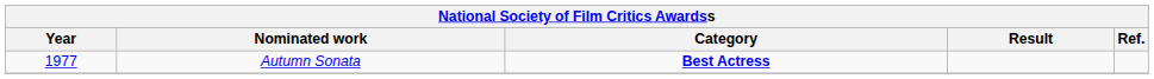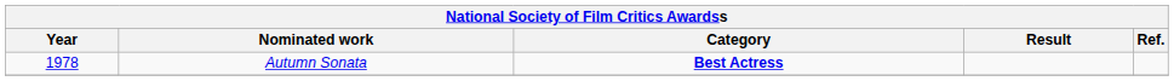Autumn Sonata | Year: 1977 -> 1978
